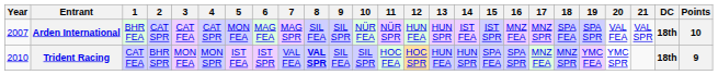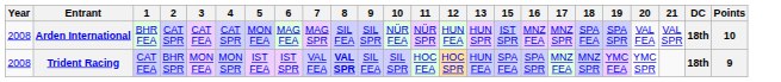- column: 14 | IST FEA | HUN SPR
Arden International | Year: 2007 -> 2008
Trident Racing | Year: 2010 -> 2008
